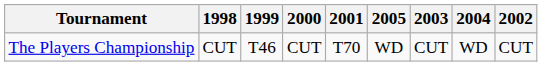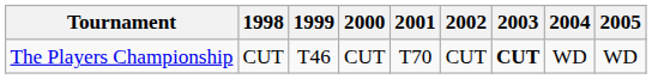columns swapped: 2002 <-> 2005
The Players Championship | 2003: normal -> bold
